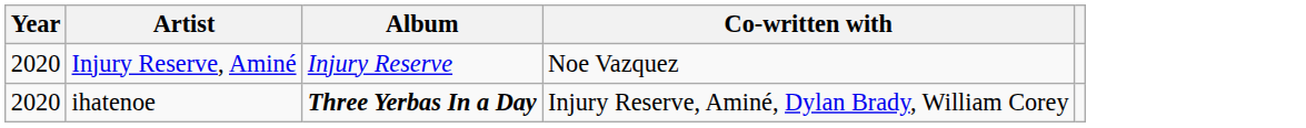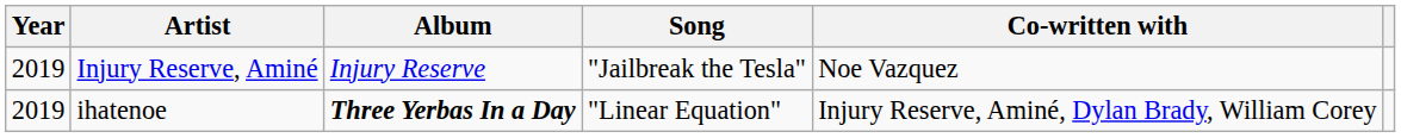+ column: Song | "Jailbreak the Tesla" | "Linear Equation"
Injury Reserve, Aminé | Year: 2020 -> 2019
ihatenoe | Year: 2020 -> 2019
